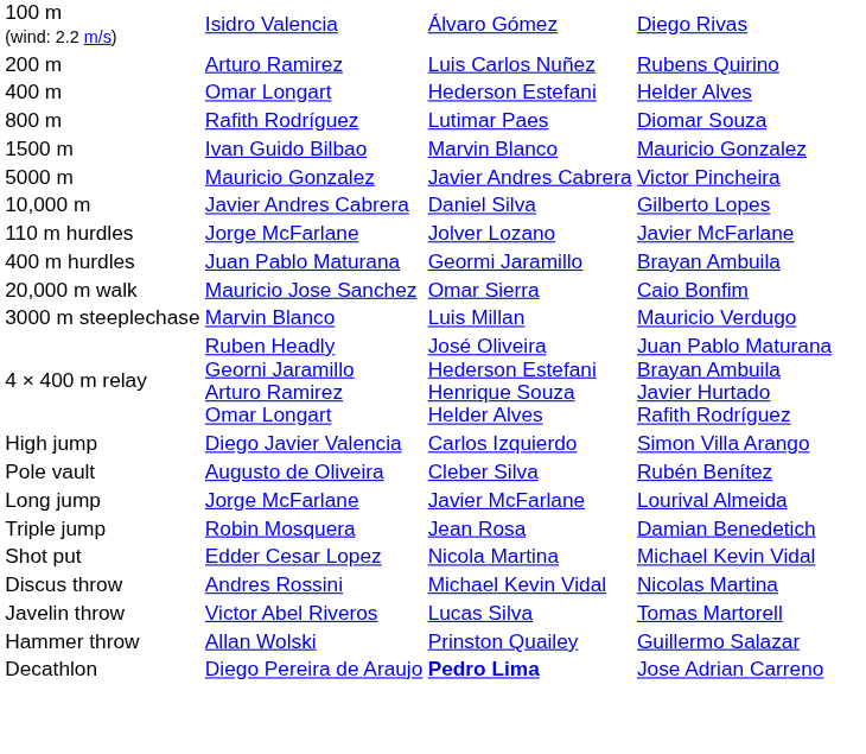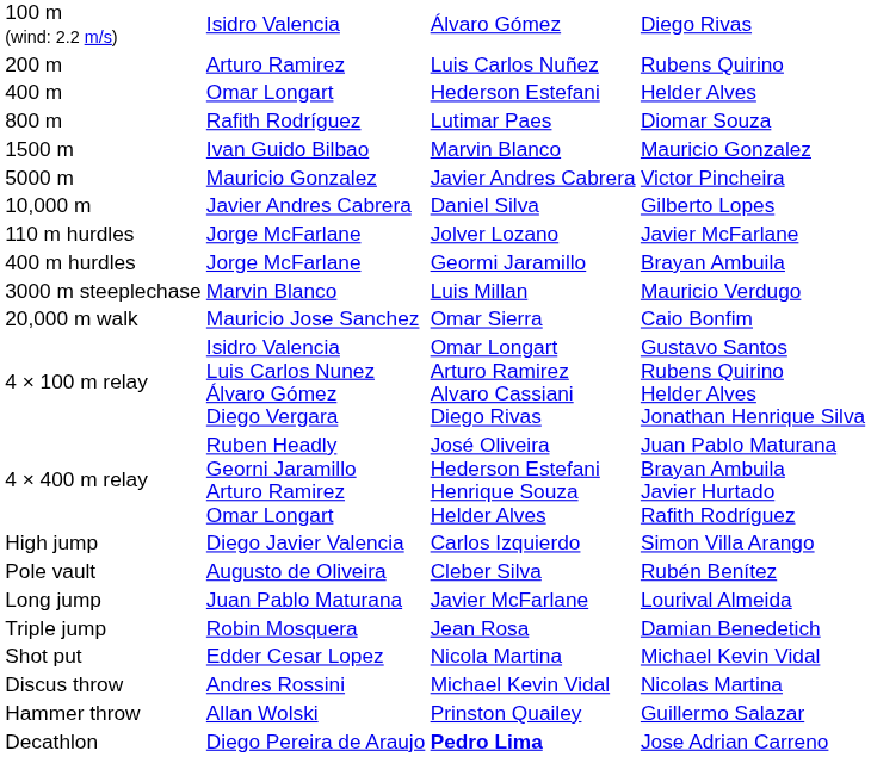400 m hurdles | column 2: Juan Pablo Maturana -> Jorge McFarlane
rows swapped: 3000 m steeplechase <-> 20,000 m walk
+ row: 4 × 100 m relay | Isidro Valencia Luis Carlos Nunez Álvaro Gómez Diego Vergara | Omar Longart Arturo Ramirez Alvaro Cassiani Diego Rivas | Gustavo Santos Rubens Quirino Helder Alves Jonathan Henrique Silva
Long jump | column 2: Jorge McFarlane -> Juan Pablo Maturana
- row: Javelin throw | Victor Abel Riveros | Lucas Silva | Tomas Martorell
